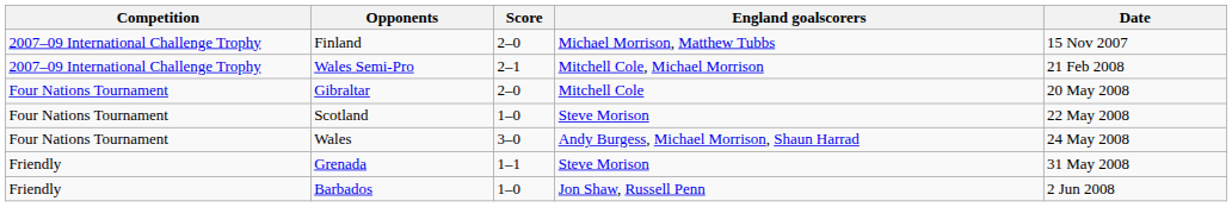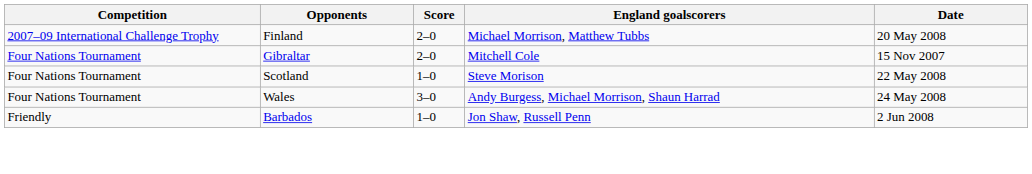Finland | Date: 15 Nov 2007 -> 20 May 2008
- row: 2007–09 International Challenge Trophy | Wales Semi-Pro | 2–1 | Mitchell Cole, Michael Morrison | 21 Feb 2008
Gibraltar | Date: 20 May 2008 -> 15 Nov 2007
- row: Friendly | Grenada | 1–1 | Steve Morison | 31 May 2008
